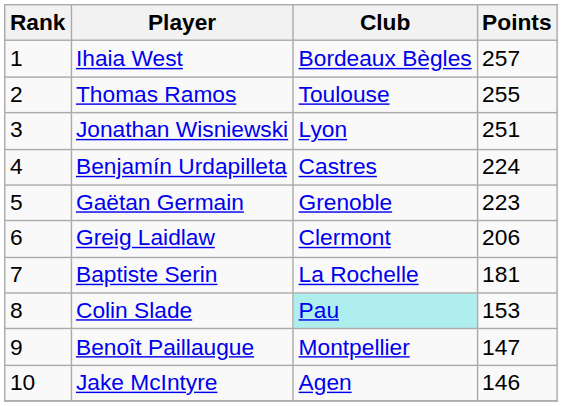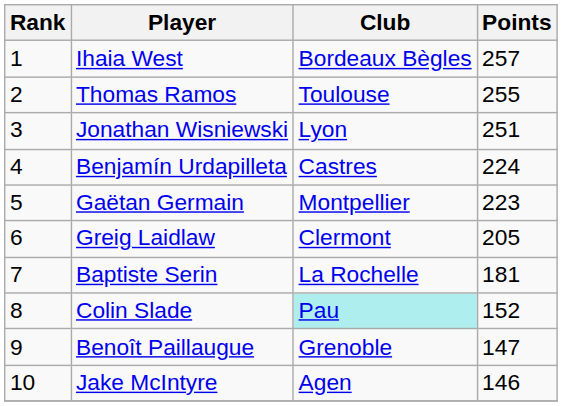Gaëtan Germain | Club: Grenoble -> Montpellier
Greig Laidlaw | Points: 206 -> 205
Colin Slade | Points: 153 -> 152
Benoît Paillaugue | Club: Montpellier -> Grenoble
